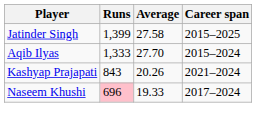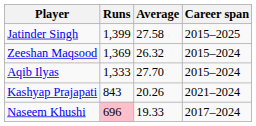+ row: Zeeshan Maqsood | 1,369 | 26.32 | 2015–2024
